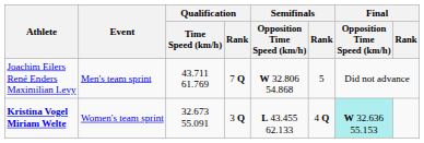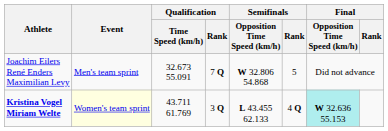Joachim Eilers René Enders Maximilian Levy | Qualification / Time Speed (km/h): 43.711 61.769 -> 32.673 55.091
Kristina Vogel Miriam Welte | Event: no background -> lightyellow background
Kristina Vogel Miriam Welte | Qualification / Time Speed (km/h): 32.673 55.091 -> 43.711 61.769
